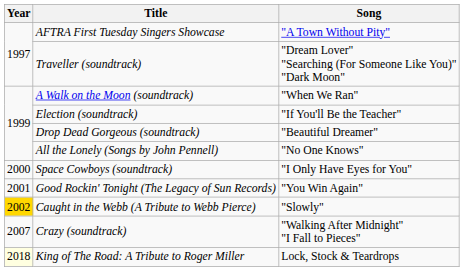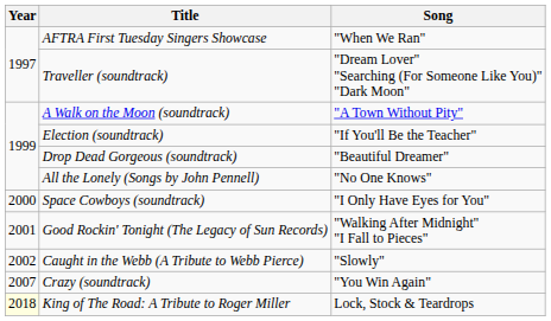AFTRA First Tuesday Singers Showcase | Song: "A Town Without Pity" -> "When We Ran"
A Walk on the Moon (soundtrack) | Song: "When We Ran" -> "A Town Without Pity"
Good Rockin' Tonight (The Legacy of Sun Records) | Song: "You Win Again" -> "Walking After Midnight" "I Fall to Pieces"
Caught in the Webb (A Tribute to Webb Pierce) | Year: gold background -> no background
Crazy (soundtrack) | Song: "Walking After Midnight" "I Fall to Pieces" -> "You Win Again"
